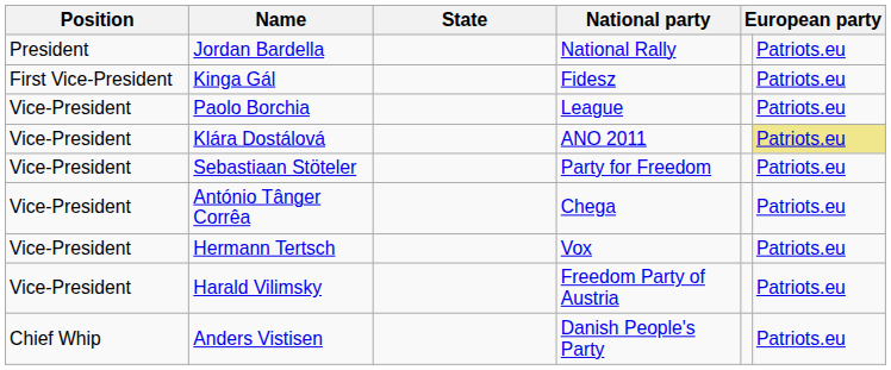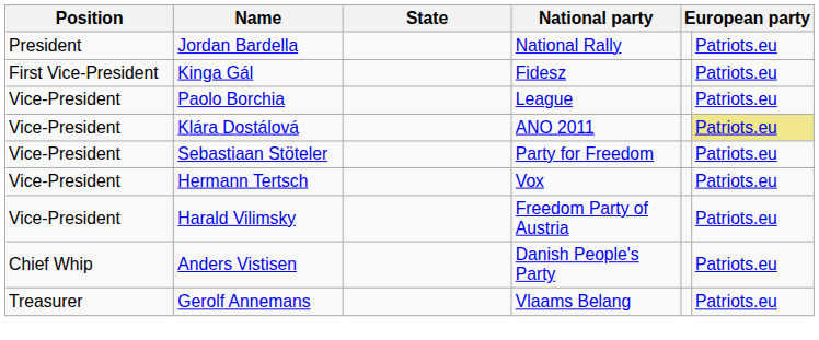- row: Vice-President | António Tânger Corrêa | Chega | Patriots.eu
+ row: Treasurer | Gerolf Annemans | Vlaams Belang | Patriots.eu
